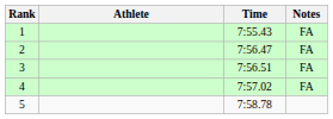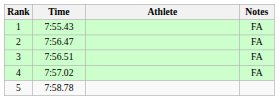columns swapped: Athlete <-> Time
